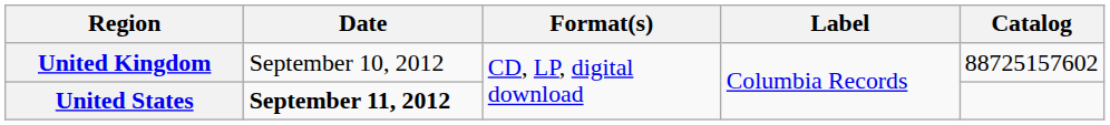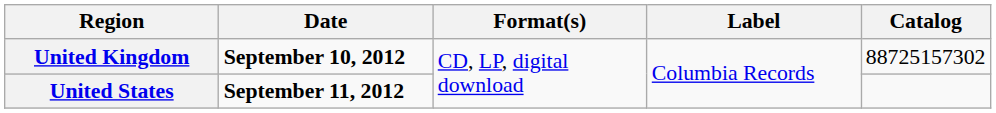United Kingdom | Date: normal -> bold
United Kingdom | Catalog: 88725157602 -> 88725157302
